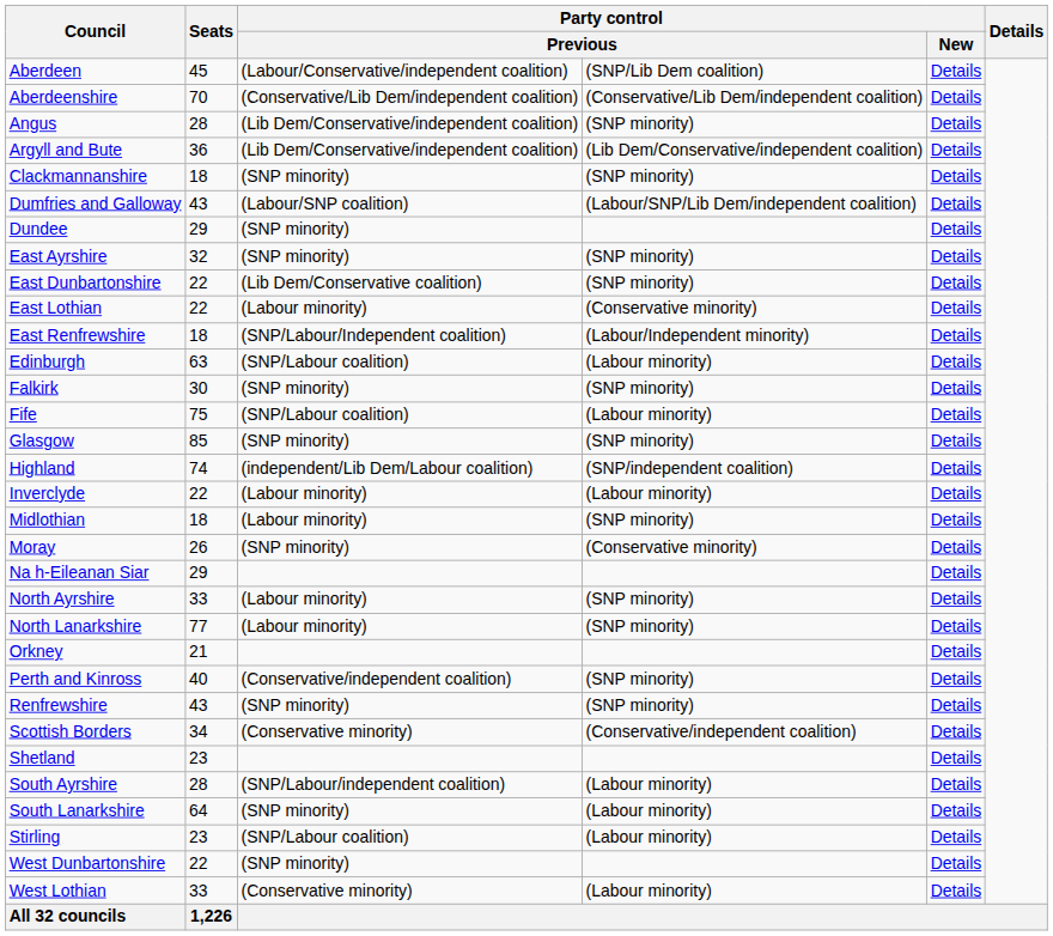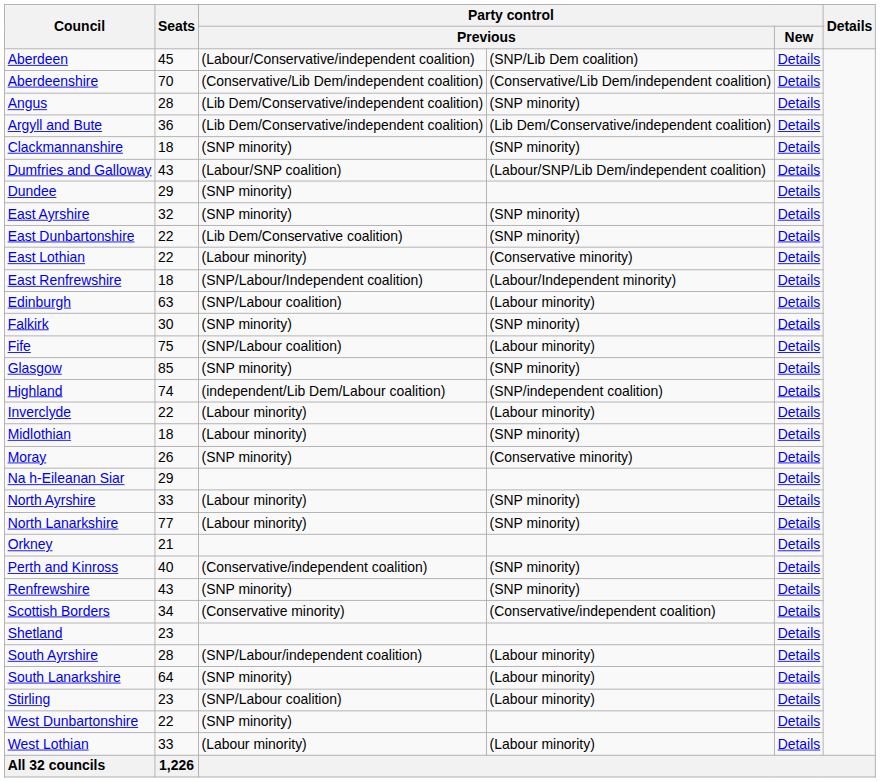West Lothian | column 3: (Conservative minority) -> (Labour minority)
